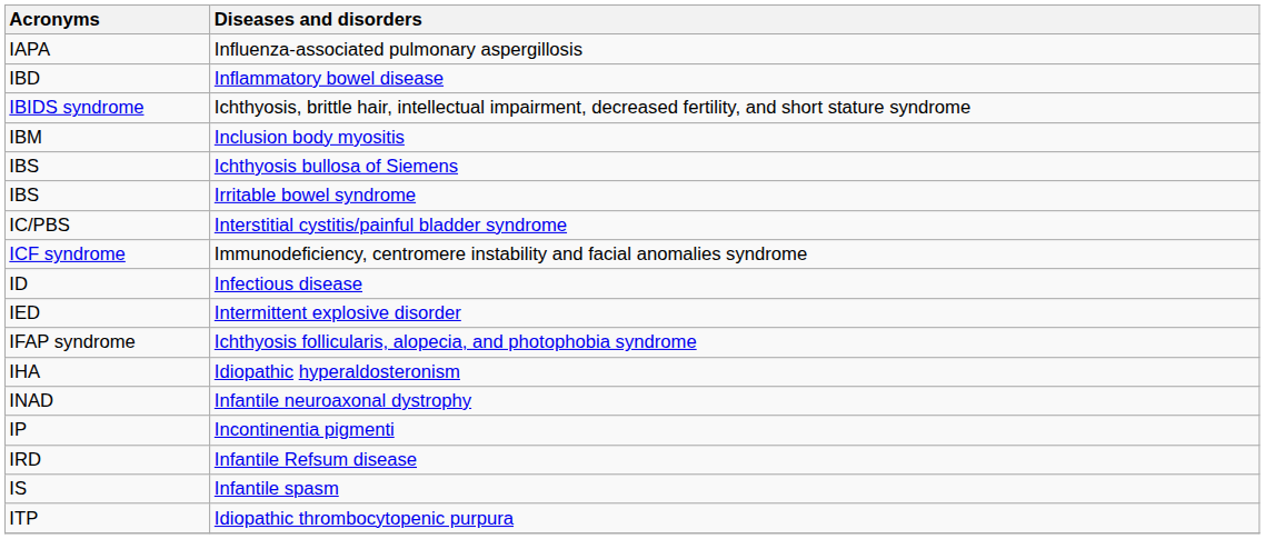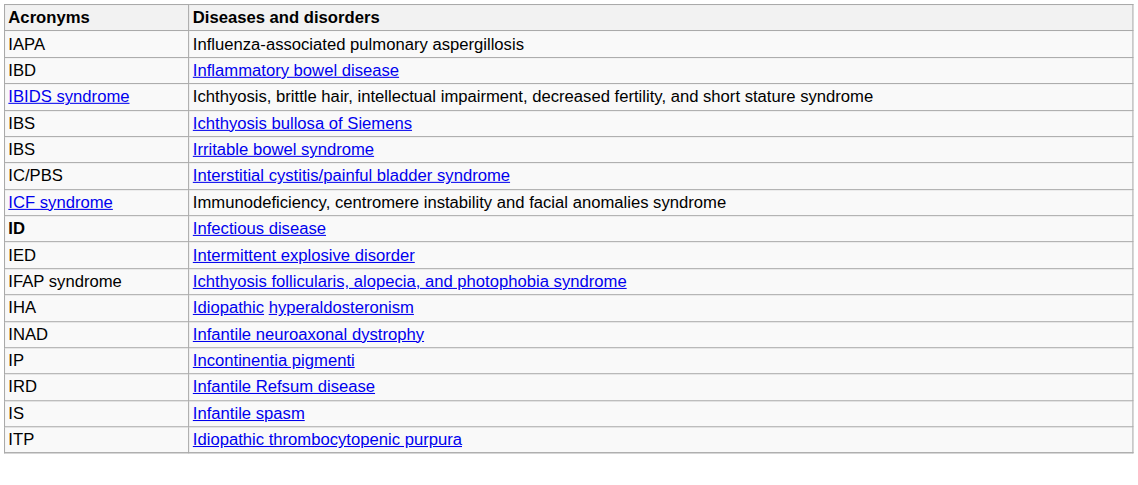- row: IBM | Inclusion body myositis
Infectious disease | Acronyms: normal -> bold
